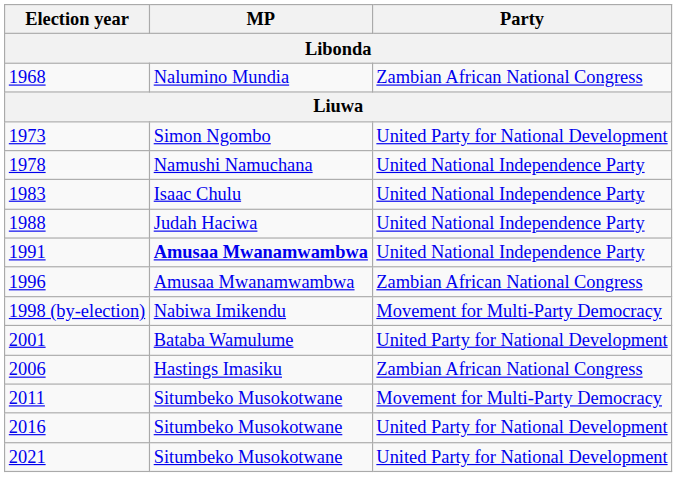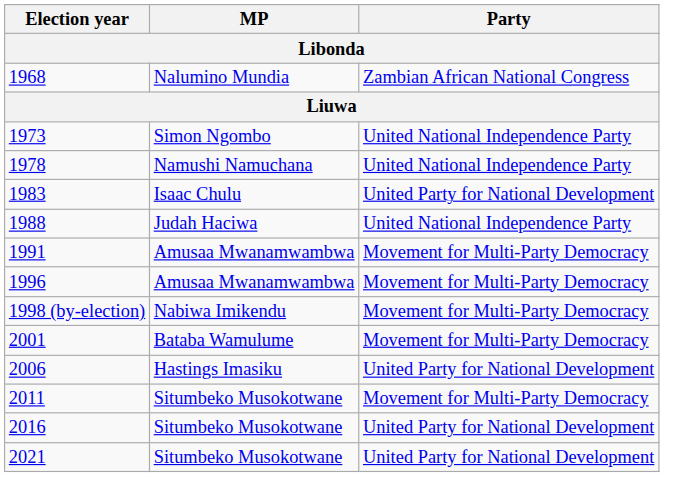1973 | Party: United Party for National Development -> United National Independence Party
1983 | Party: United National Independence Party -> United Party for National Development
1991 | MP: bold -> normal
1991 | Party: United National Independence Party -> Movement for Multi-Party Democracy
1996 | Party: Zambian African National Congress -> Movement for Multi-Party Democracy
2001 | Party: United Party for National Development -> Movement for Multi-Party Democracy
2006 | Party: Zambian African National Congress -> United Party for National Development
